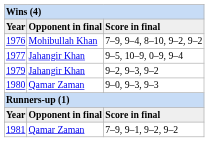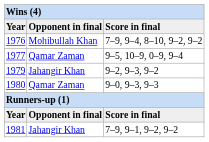1977 | column 2: Jahangir Khan -> Qamar Zaman
1981 | column 2: Qamar Zaman -> Jahangir Khan
